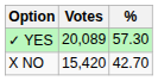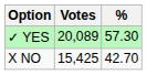X NO | Votes: 15,420 -> 15,425
